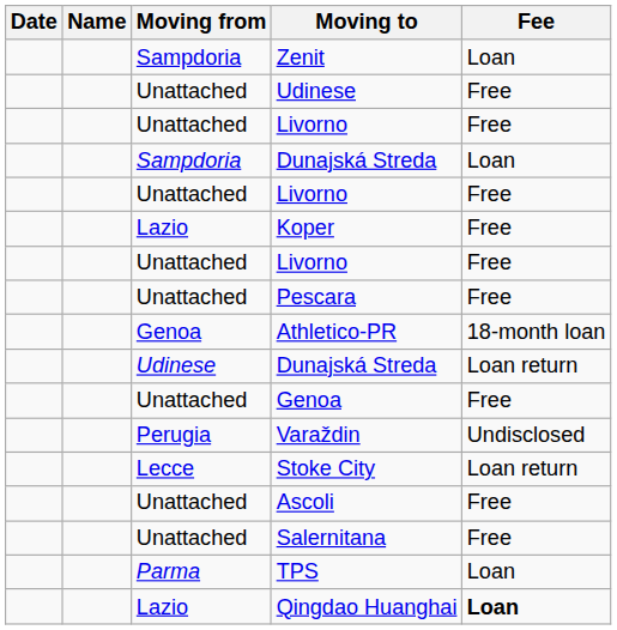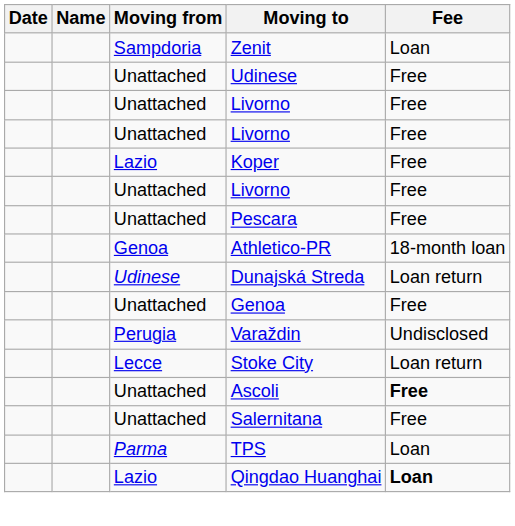- row: Sampdoria | Dunajská Streda | Loan
Ascoli | Fee: normal -> bold
